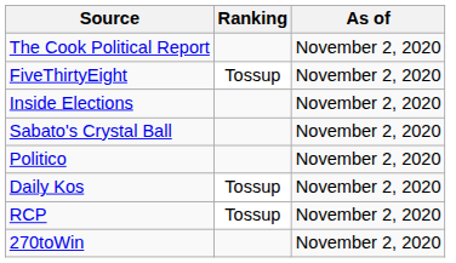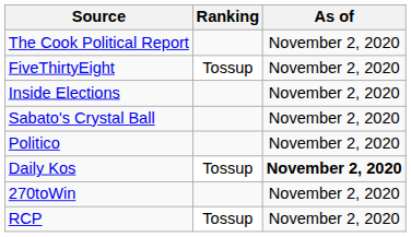Daily Kos | As of: normal -> bold
rows swapped: RCP <-> 270toWin
